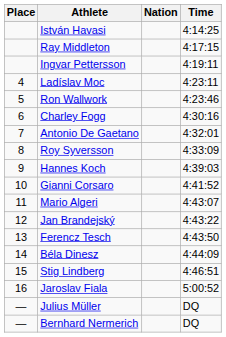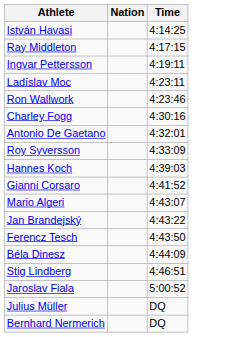- column: Place | 4 | 5 | 6 | 7 | 8 | 9 | 10 | 11 | 12 | 13 | 14 | 15 | 16 | — | —
